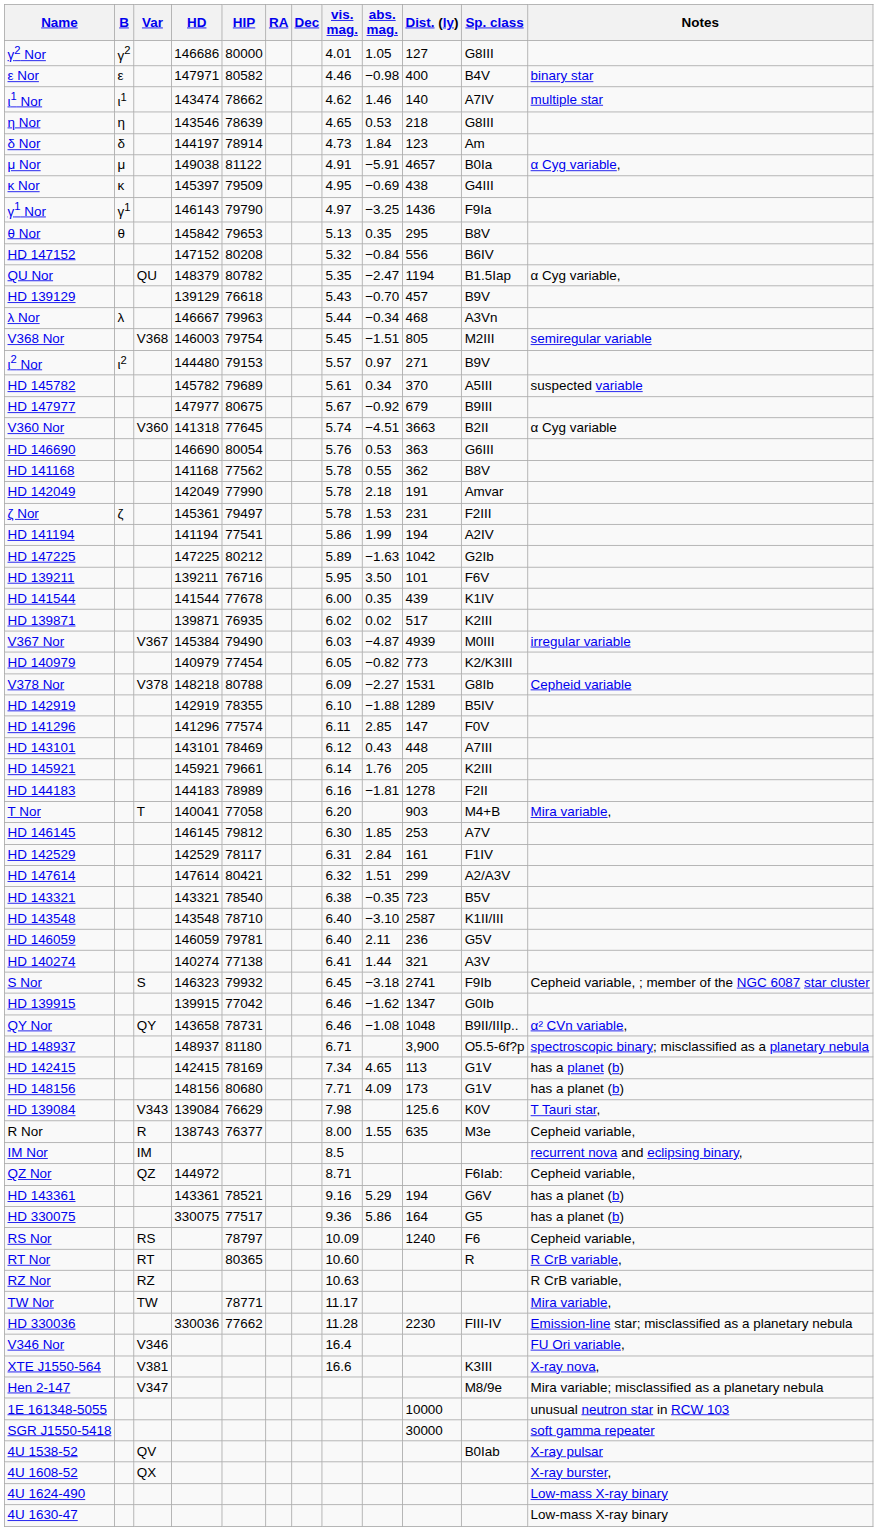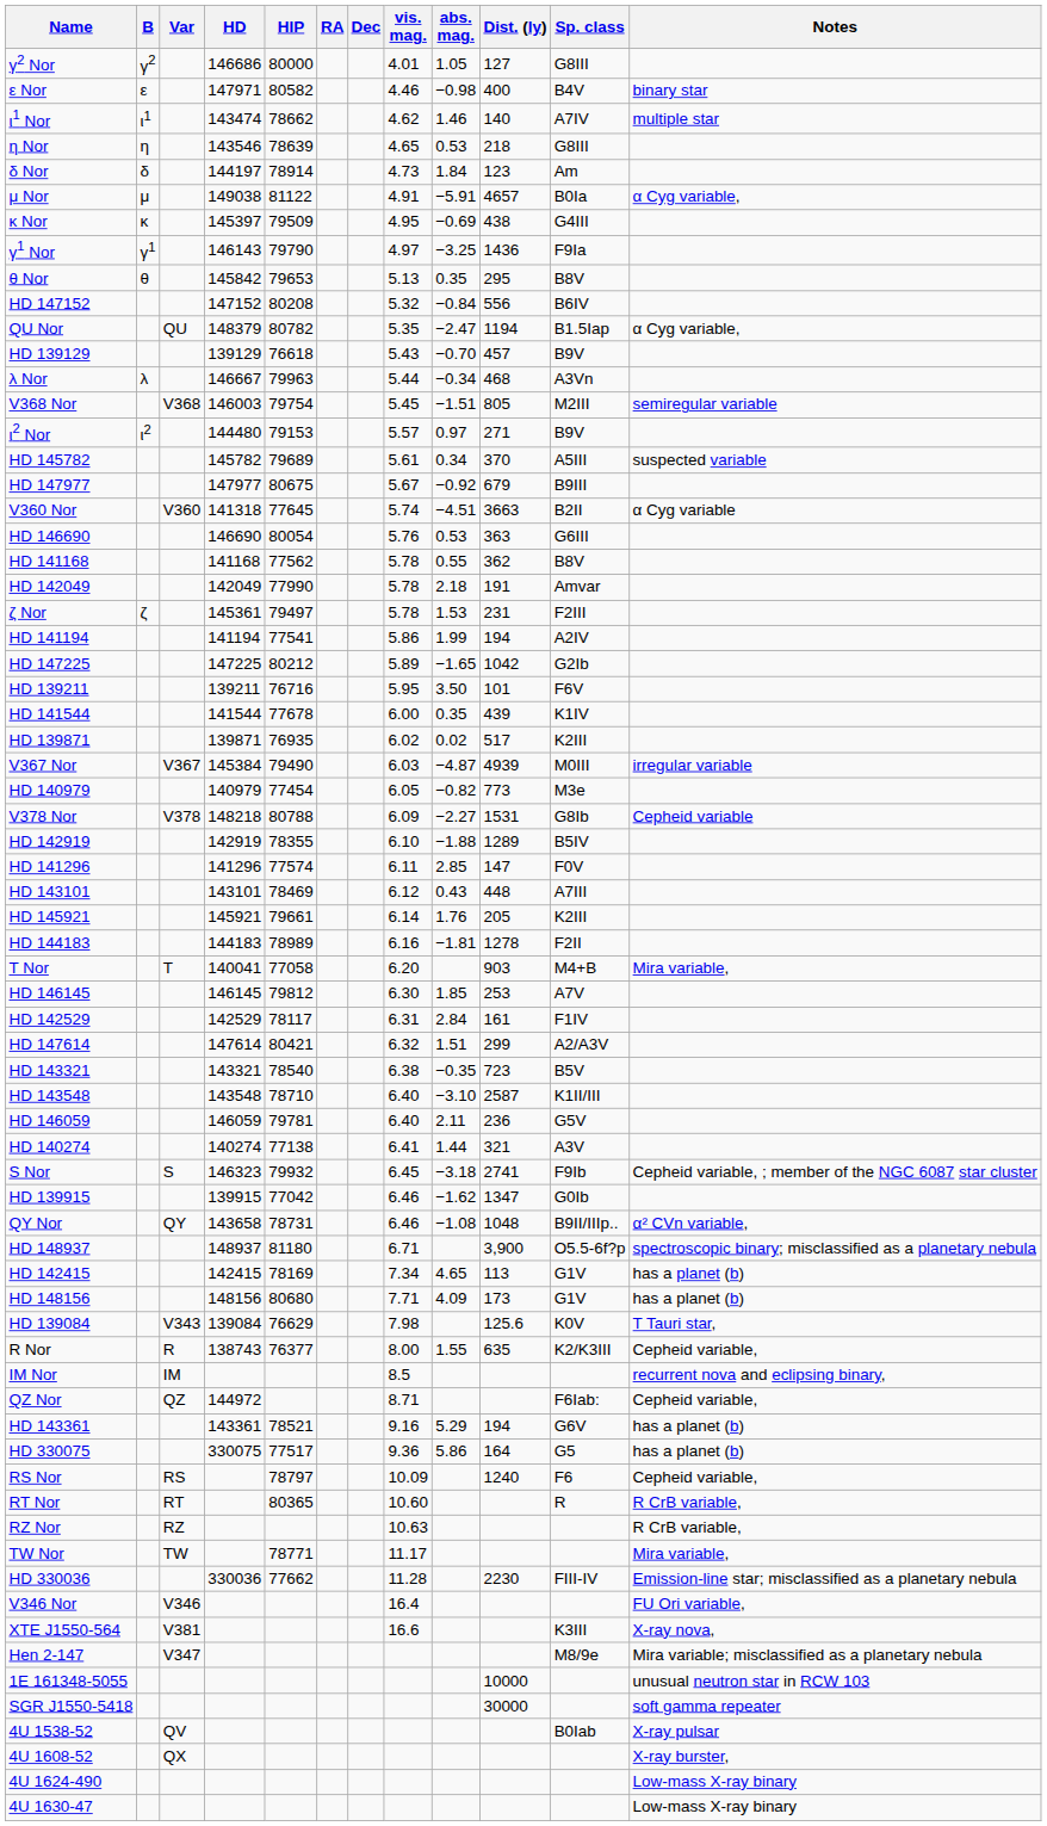HD 147225 | abs. mag.: −1.63 -> −1.65
HD 140979 | Sp. class: K2/K3III -> M3e
R Nor | Sp. class: M3e -> K2/K3III
